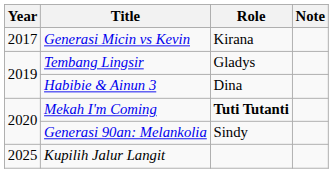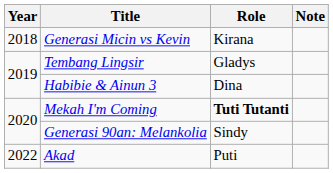Generasi Micin vs Kevin | Year: 2017 -> 2018
+ row: 2022 | Akad | Puti
- row: 2025 | Kupilih Jalur Langit
